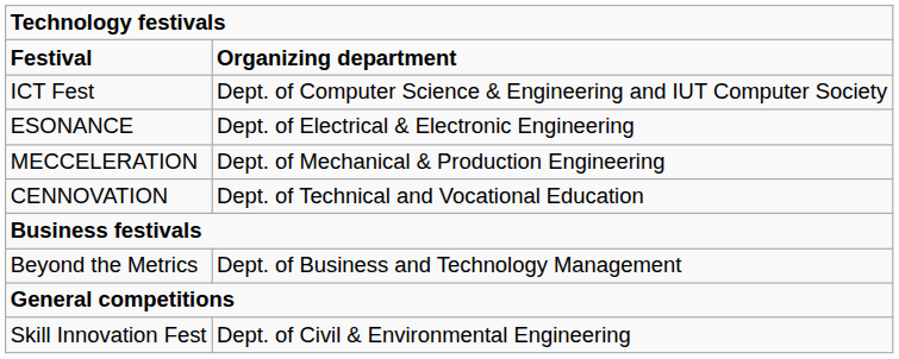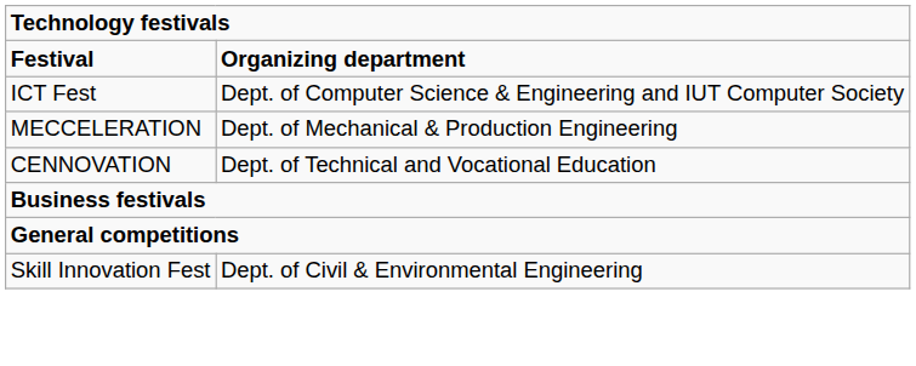- row: ESONANCE | Dept. of Electrical & Electronic Engineering
- row: Beyond the Metrics | Dept. of Business and Technology Management
